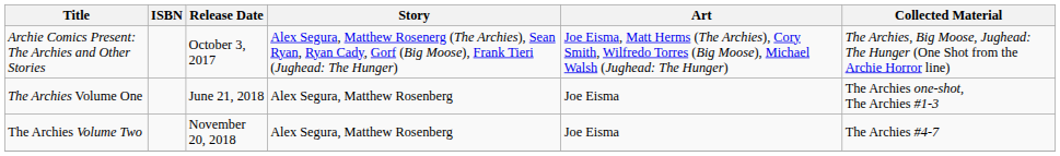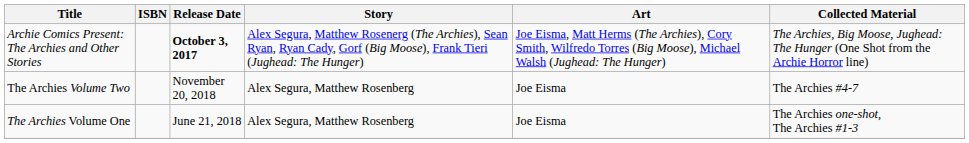Archie Comics Present: The Archies and Other Stories | Release Date: normal -> bold
rows swapped: The Archies Volume One <-> The Archies Volume Two
